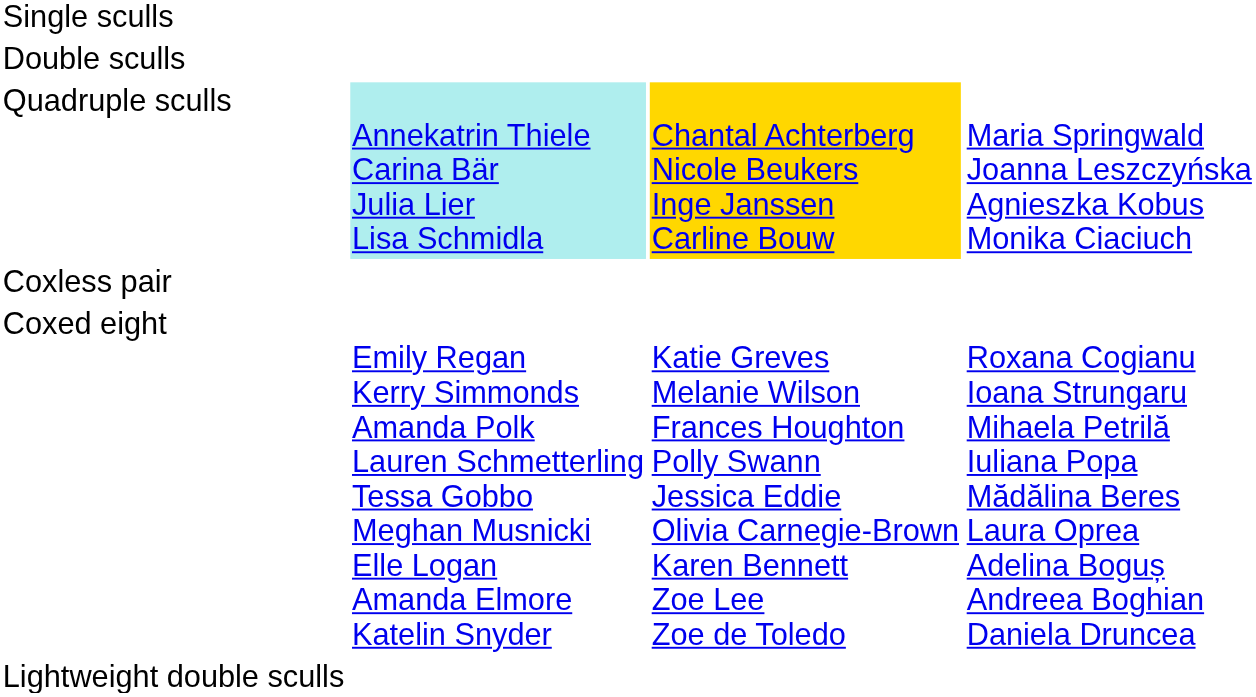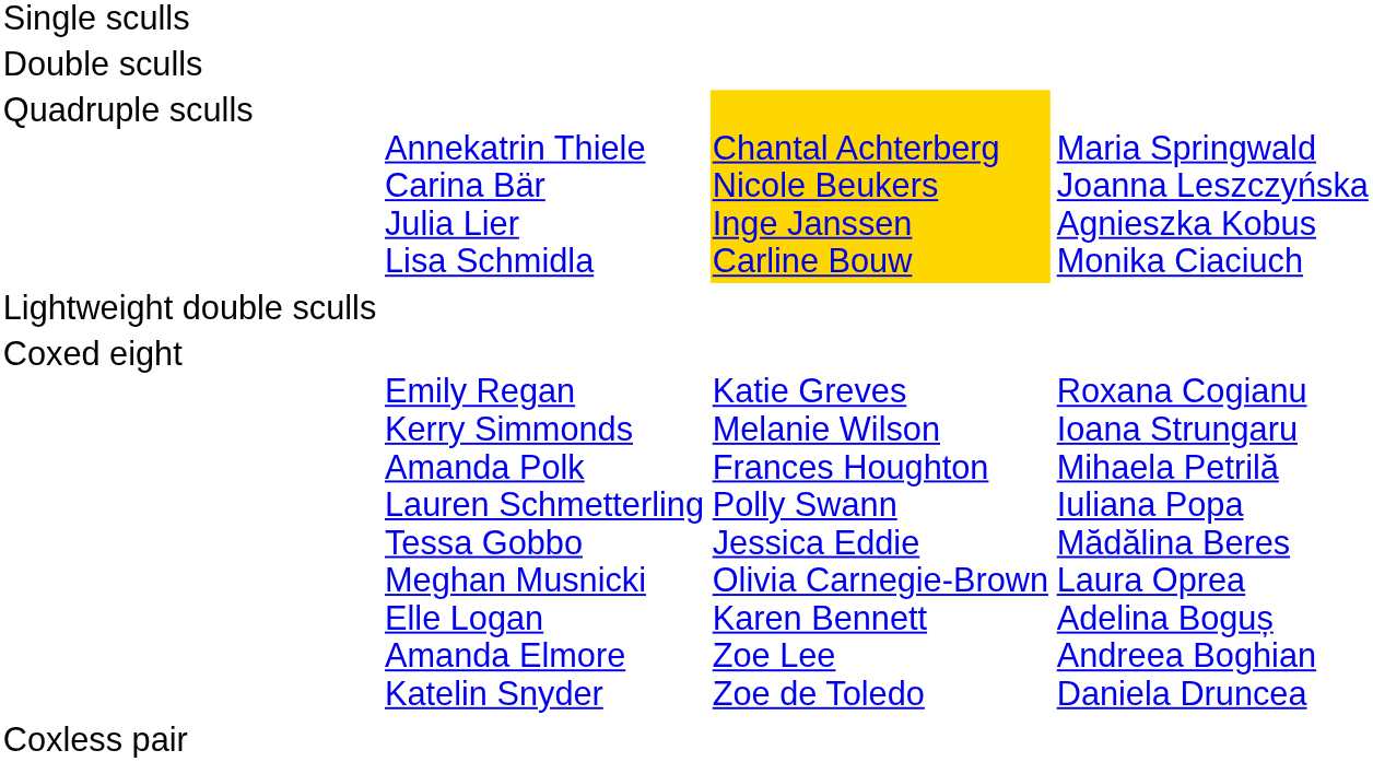Quadruple sculls | column 2: paleturquoise background -> no background
rows swapped: Coxless pair <-> Lightweight double sculls
